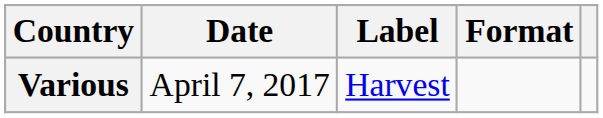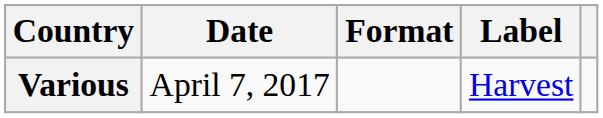columns swapped: Format <-> Label
